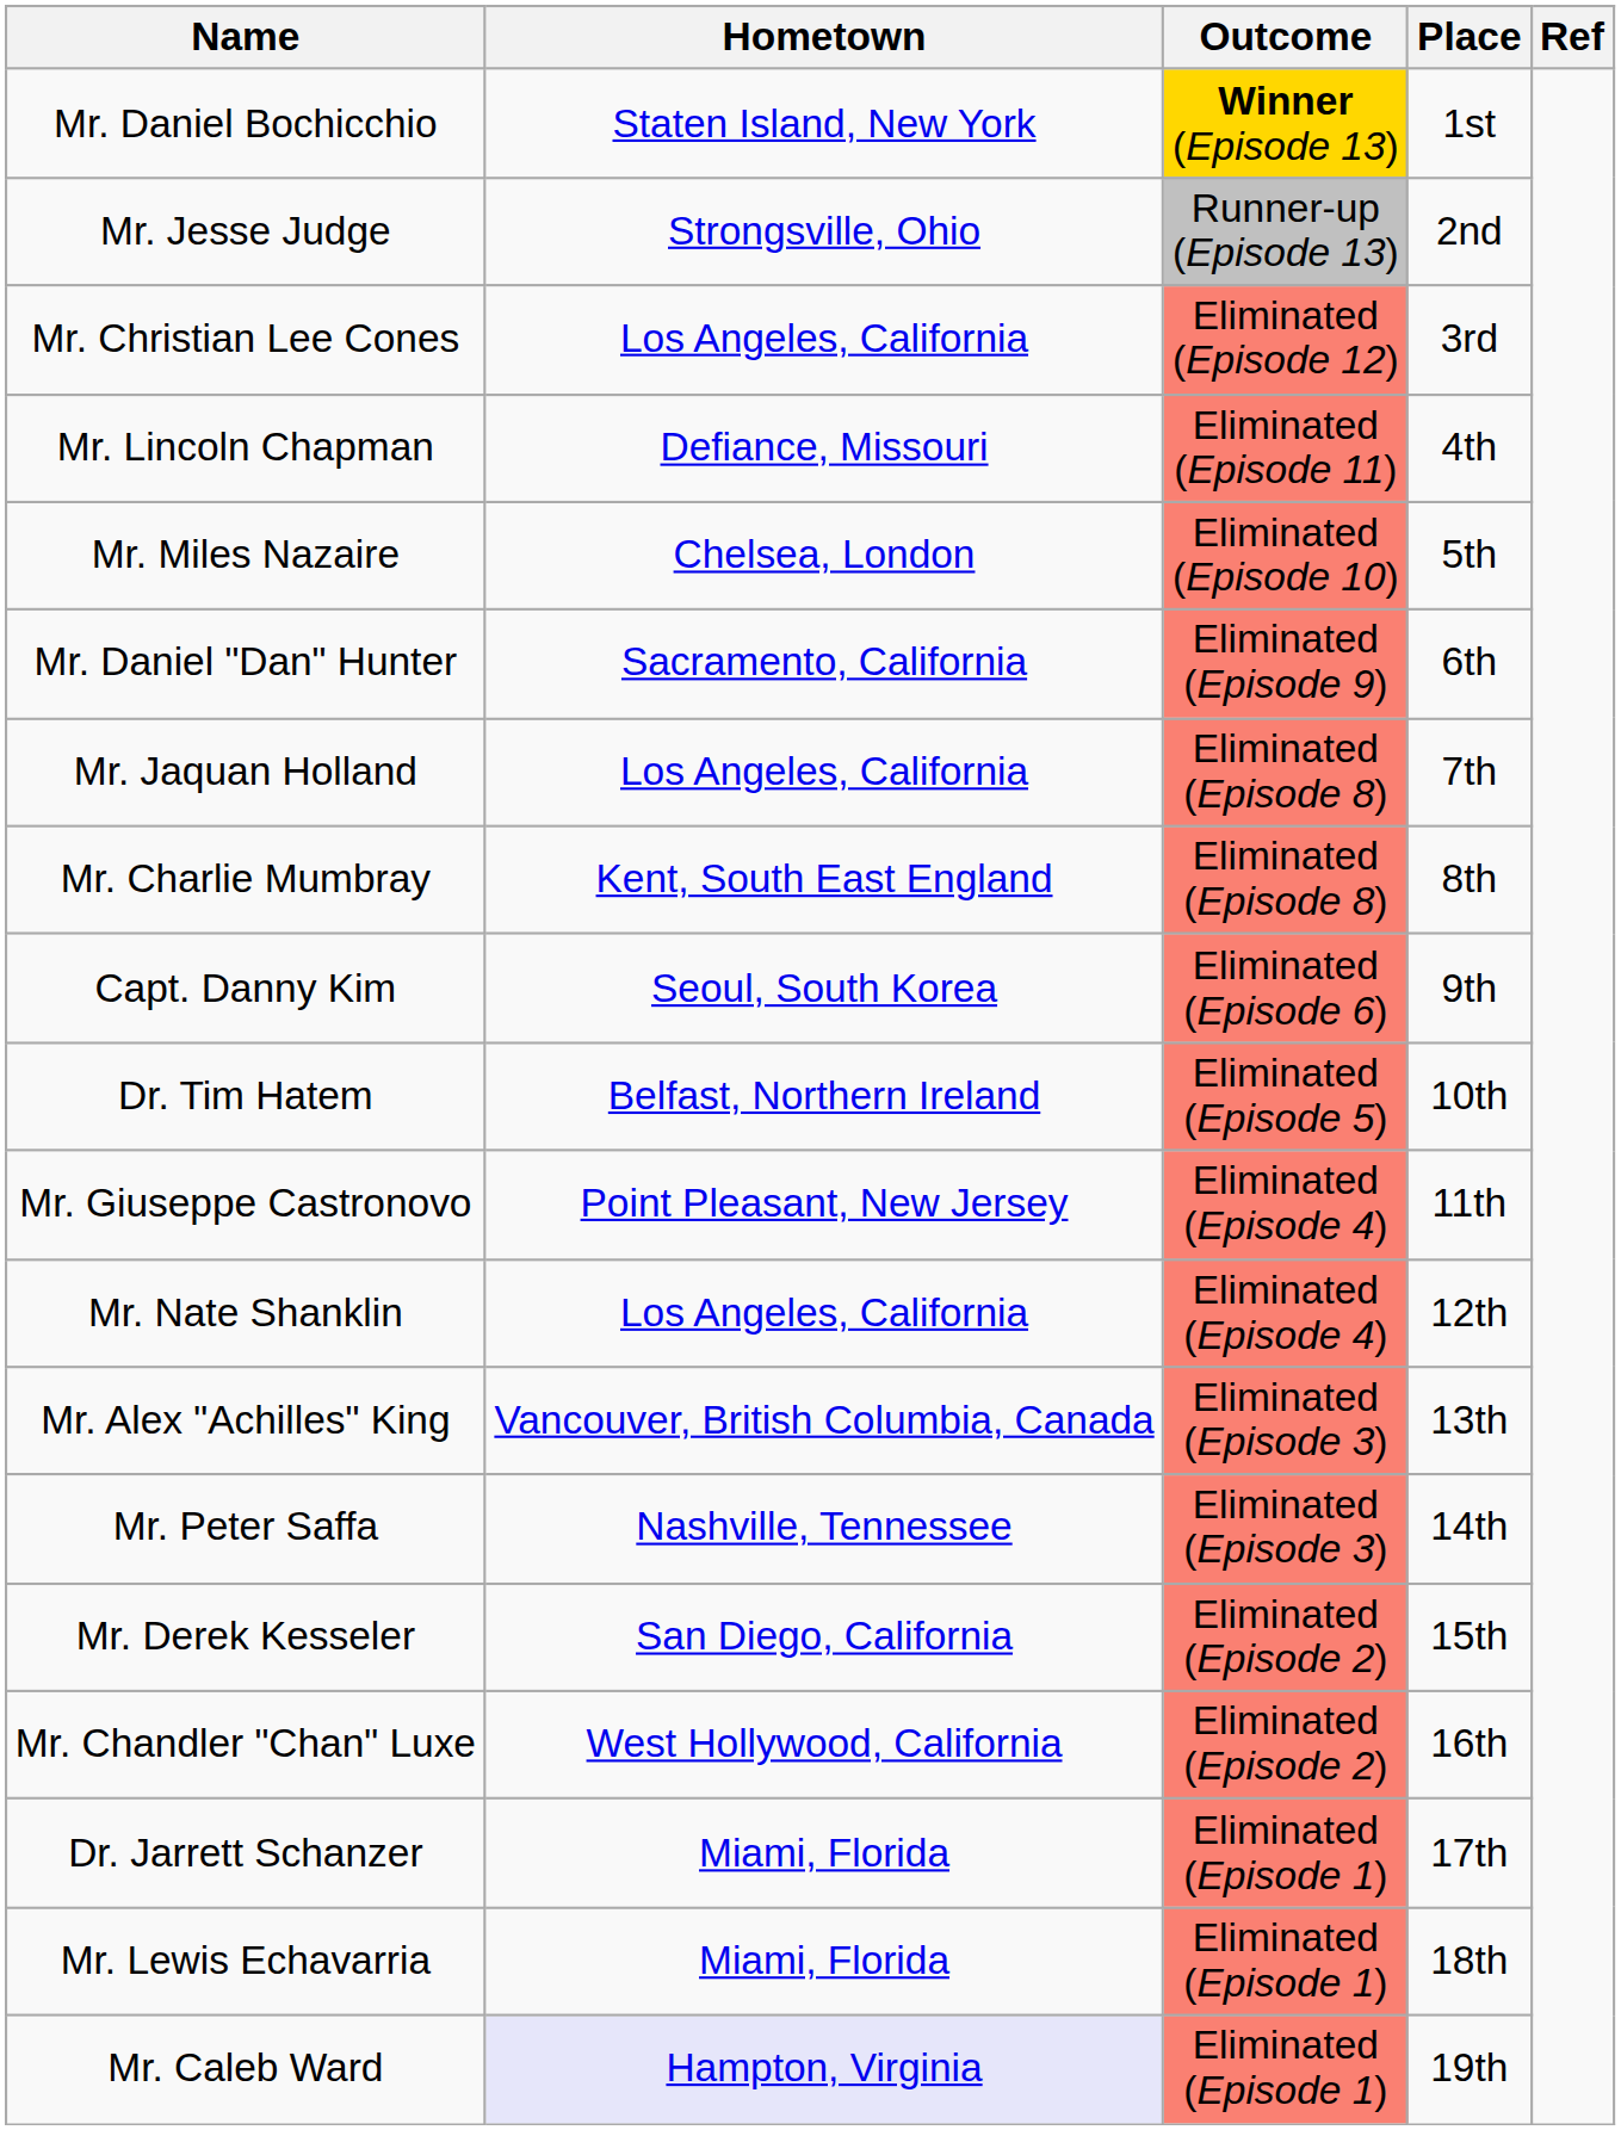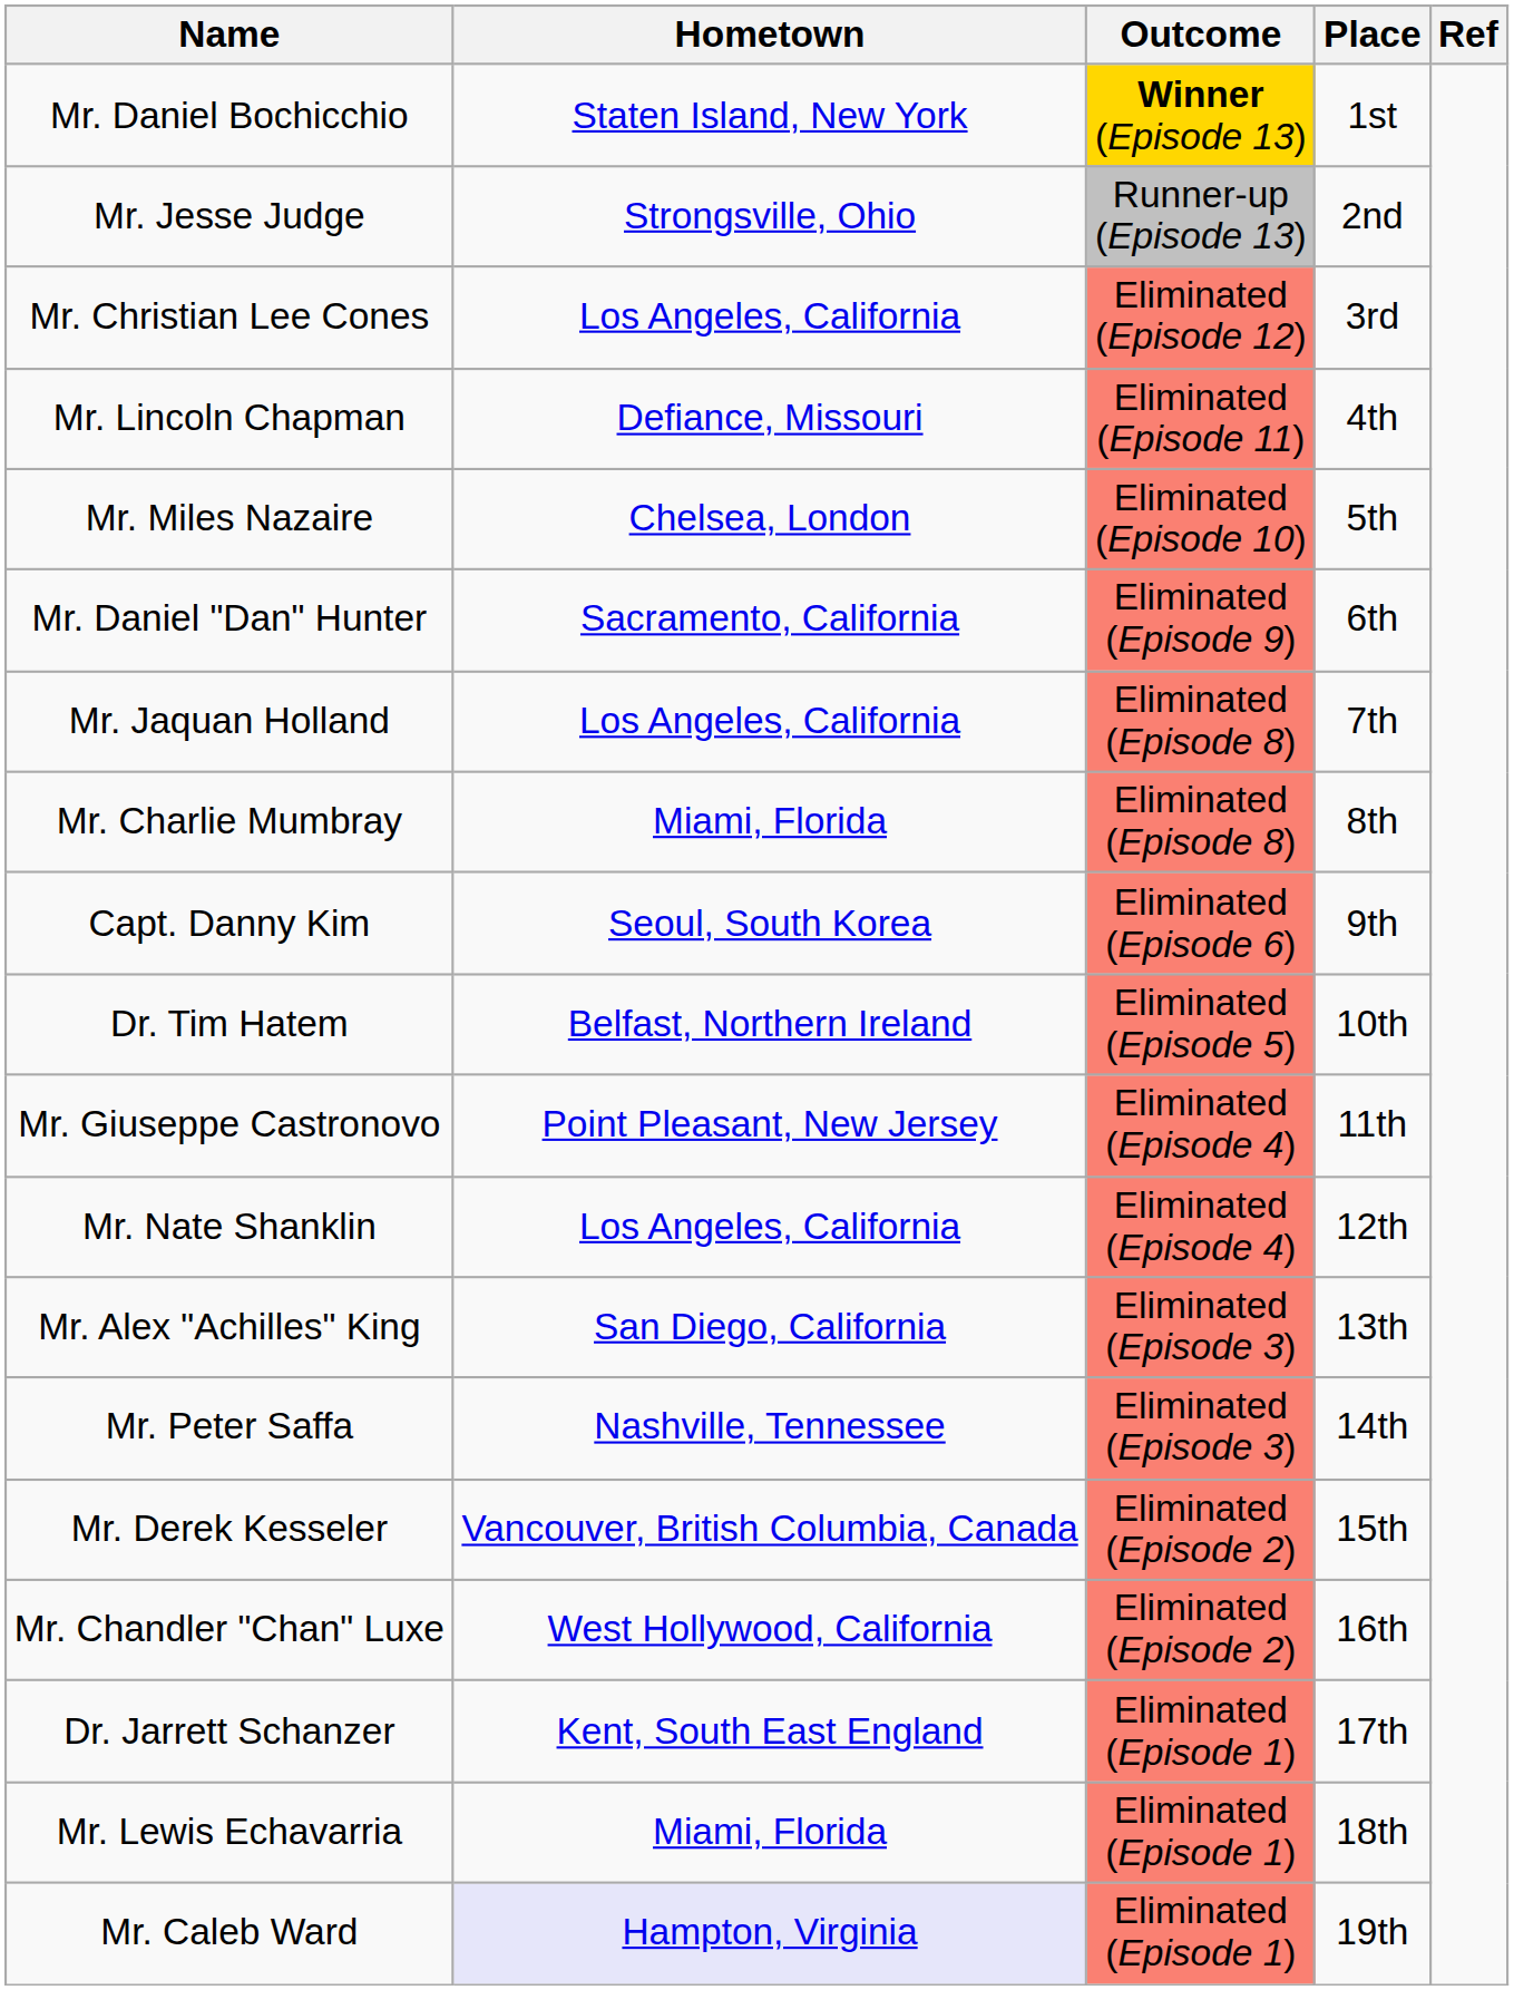Mr. Charlie Mumbray | Hometown: Kent, South East England -> Miami, Florida
Mr. Alex "Achilles" King | Hometown: Vancouver, British Columbia, Canada -> San Diego, California
Mr. Derek Kesseler | Hometown: San Diego, California -> Vancouver, British Columbia, Canada
Dr. Jarrett Schanzer | Hometown: Miami, Florida -> Kent, South East England
